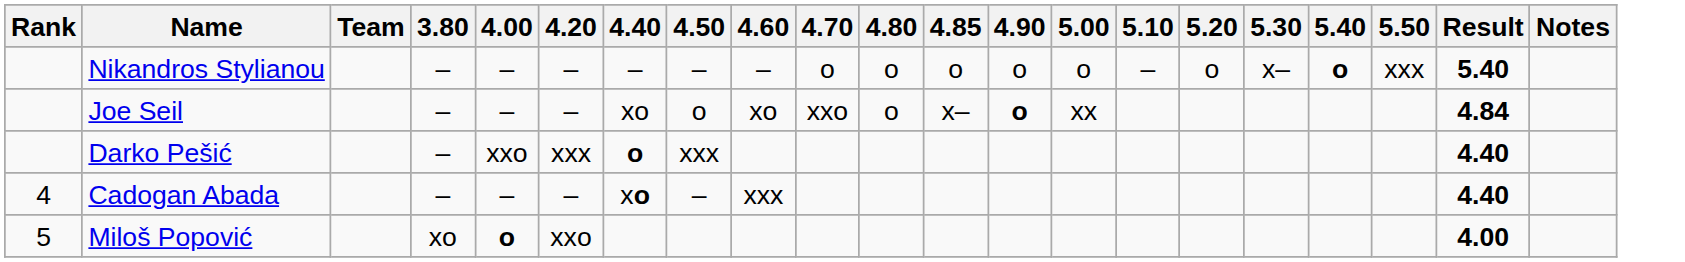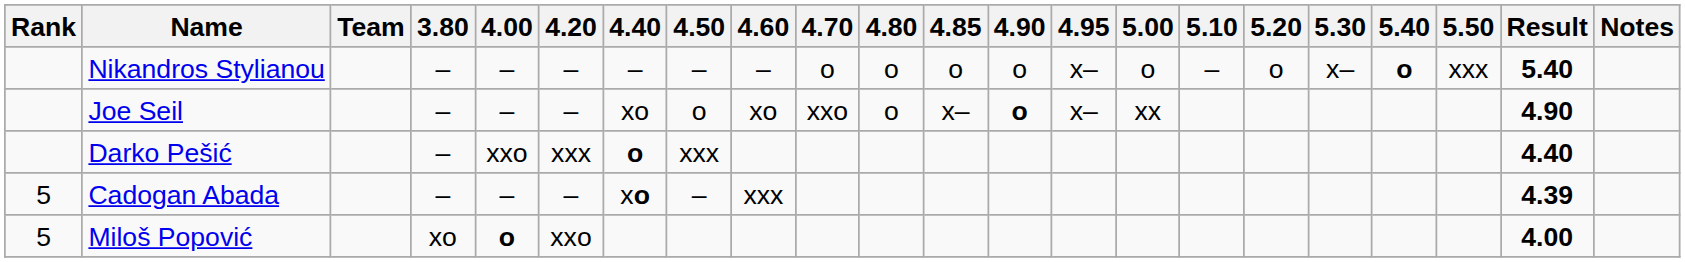+ column: 4.95 | x– | x–
Joe Seil | Result: 4.84 -> 4.90
Cadogan Abada | Rank: 4 -> 5
Cadogan Abada | Result: 4.40 -> 4.39
